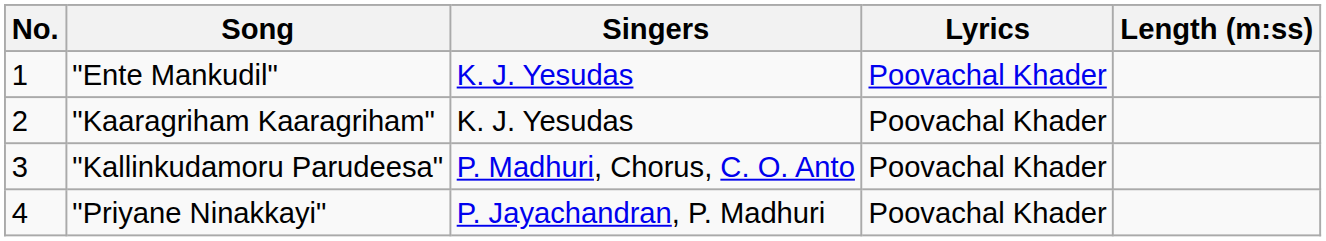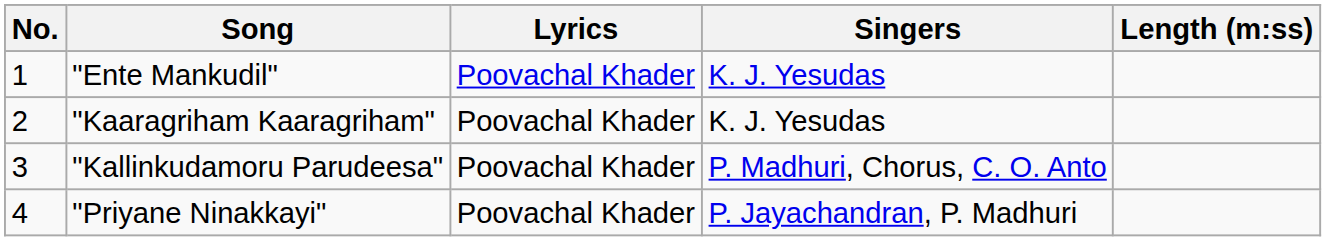columns swapped: Singers <-> Lyrics
